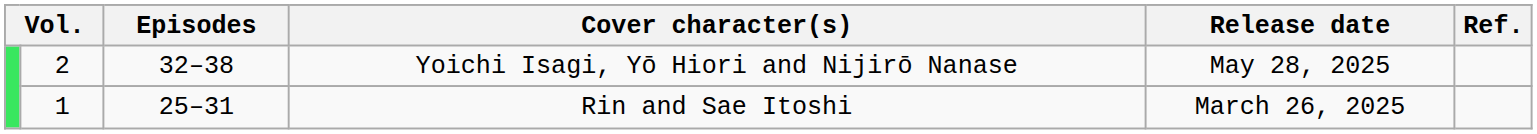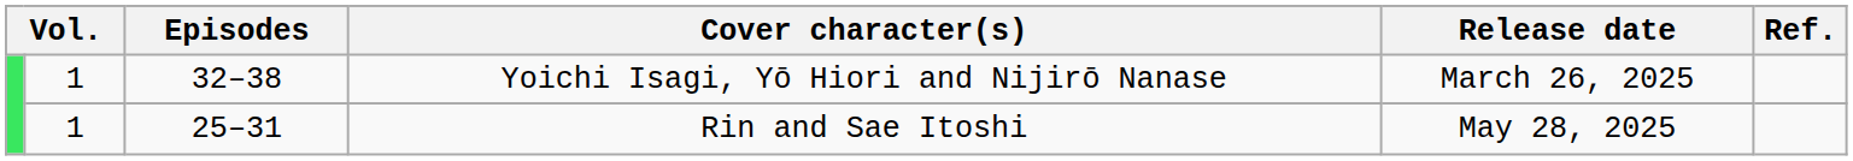Yoichi Isagi, Yō Hiori and Nijirō Nanase | column 2: 2 -> 1
Yoichi Isagi, Yō Hiori and Nijirō Nanase | Release date: May 28, 2025 -> March 26, 2025
Rin and Sae Itoshi | Release date: March 26, 2025 -> May 28, 2025
